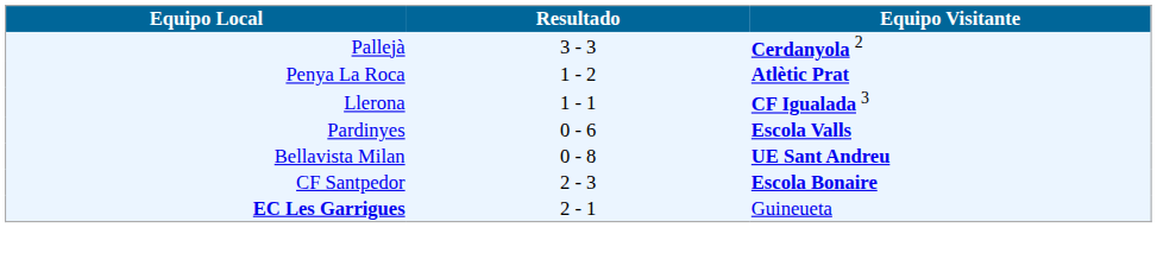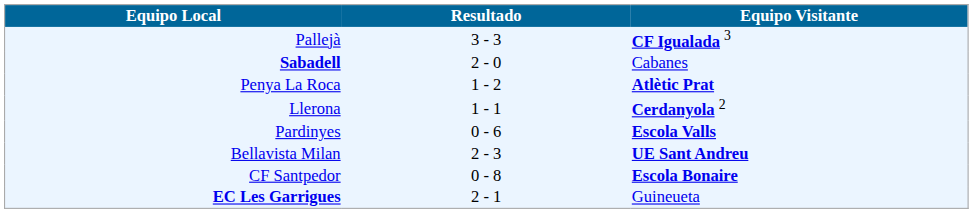Pallejà | Equipo Visitante: Cerdanyola 2 -> CF Igualada 3
+ row: Sabadell | 2 - 0 | Cabanes
Llerona | Equipo Visitante: CF Igualada 3 -> Cerdanyola 2
Bellavista Milan | Resultado: 0 - 8 -> 2 - 3
CF Santpedor | Resultado: 2 - 3 -> 0 - 8
